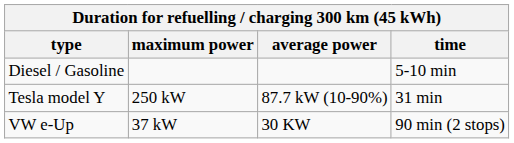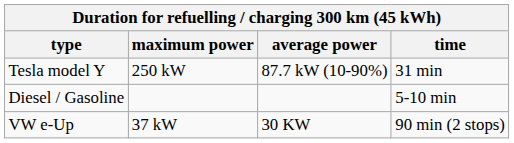rows swapped: Diesel / Gasoline <-> Tesla model Y
